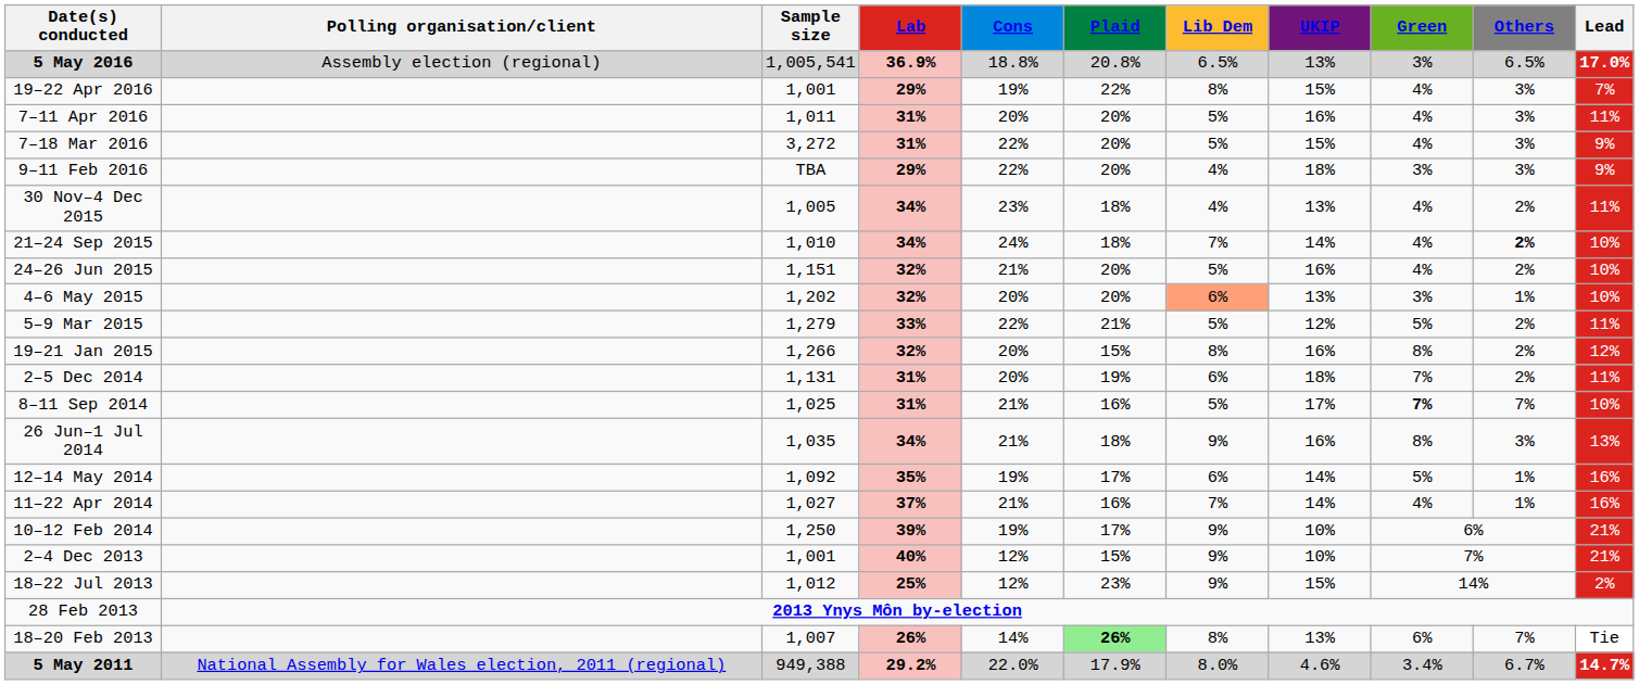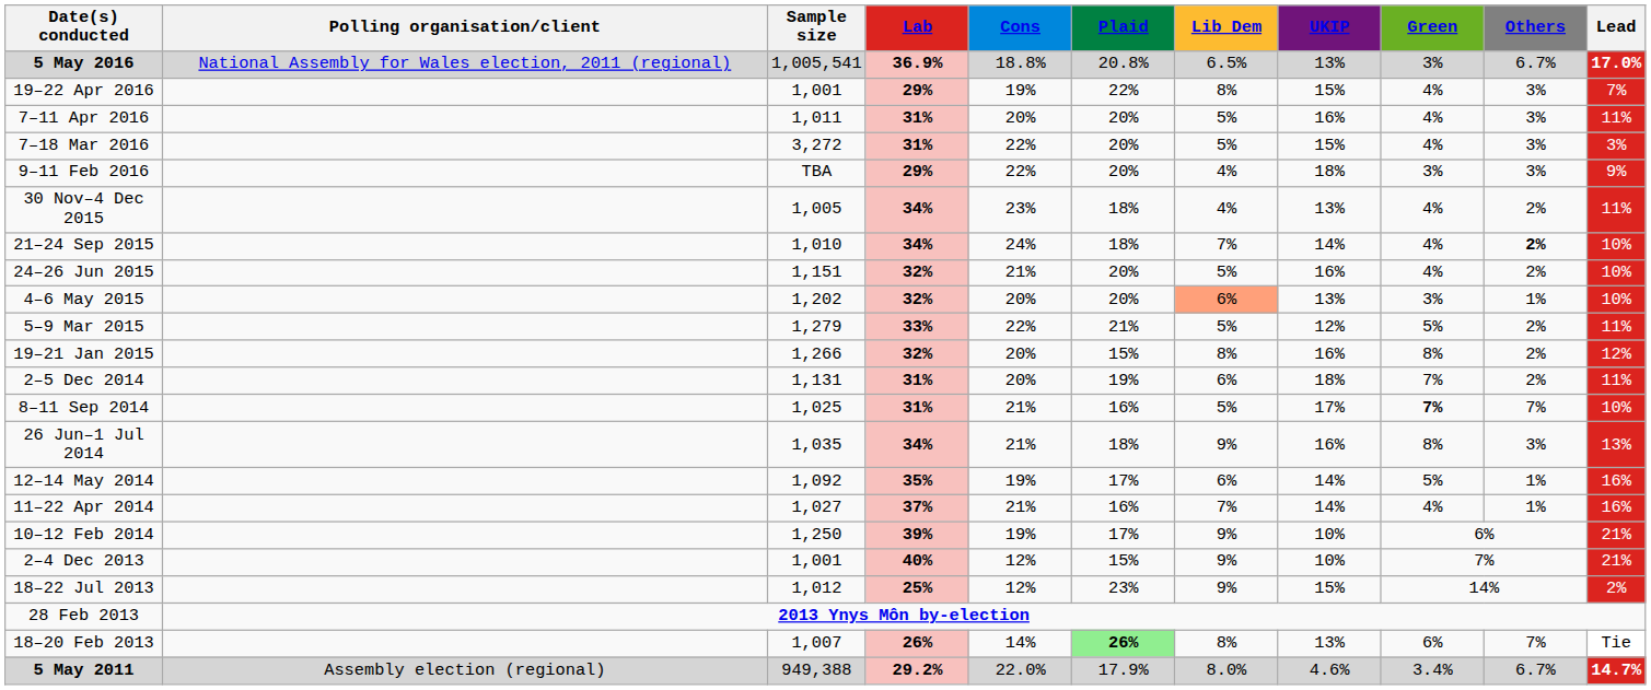5 May 2016 | Polling organisation/client: Assembly election (regional) -> National Assembly for Wales election, 2011 (regional)
5 May 2016 | Others: 6.5% -> 6.7%
7–18 Mar 2016 | Lead: 9% -> 3%
5 May 2011 | Polling organisation/client: National Assembly for Wales election, 2011 (regional) -> Assembly election (regional)
